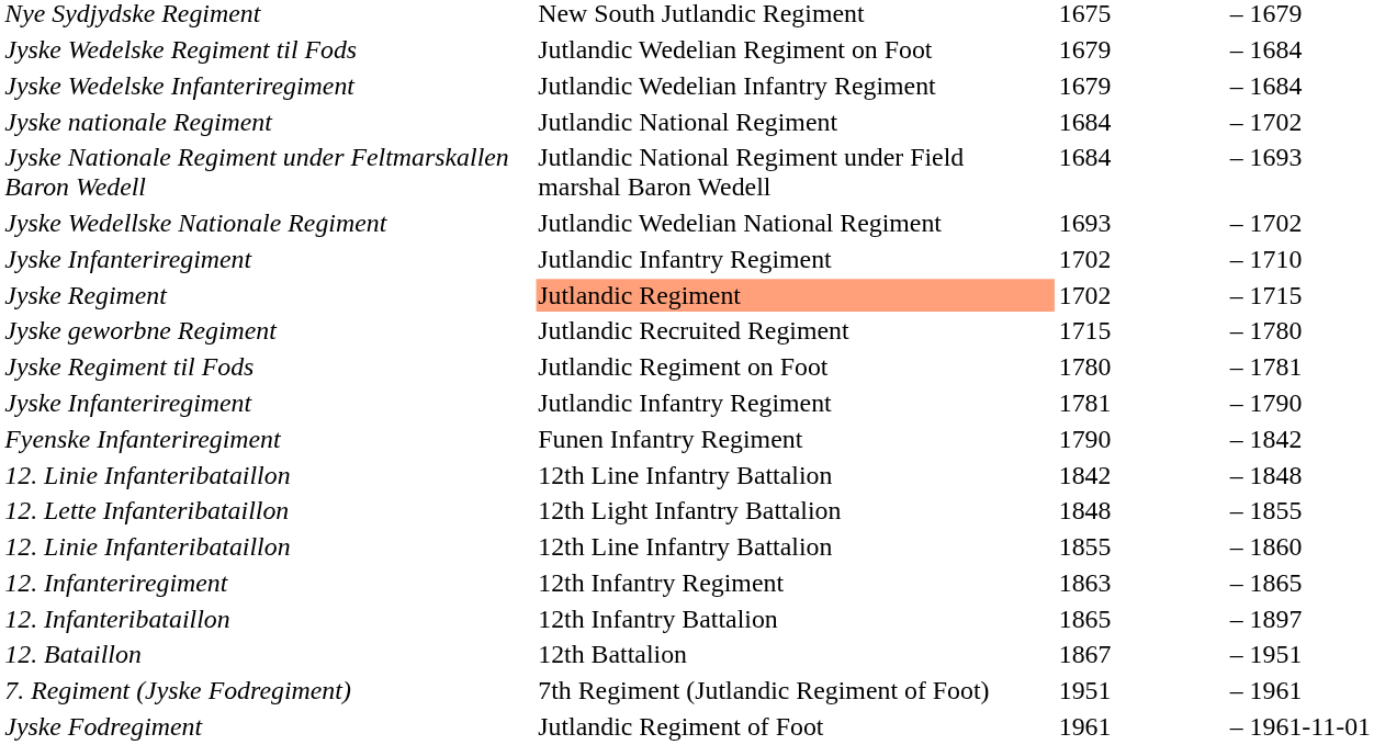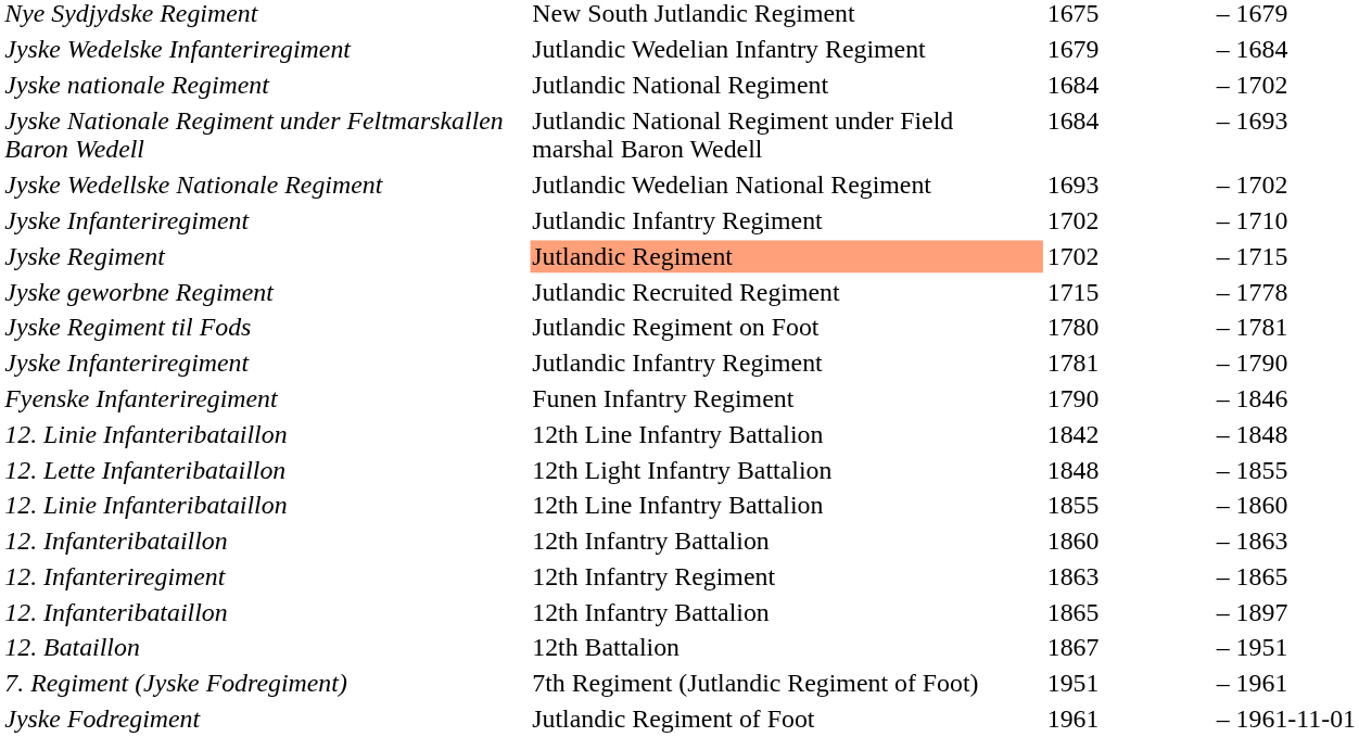- row: Jyske Wedelske Regiment til Fods | Jutlandic Wedelian Regiment on Foot | 1679 | – | 1684
Jyske geworbne Regiment | column 5: 1780 -> 1778
Fyenske Infanteriregiment | column 5: 1842 -> 1846
+ row: 12. Infanteribataillon | 12th Infantry Battalion | 1860 | – | 1863
